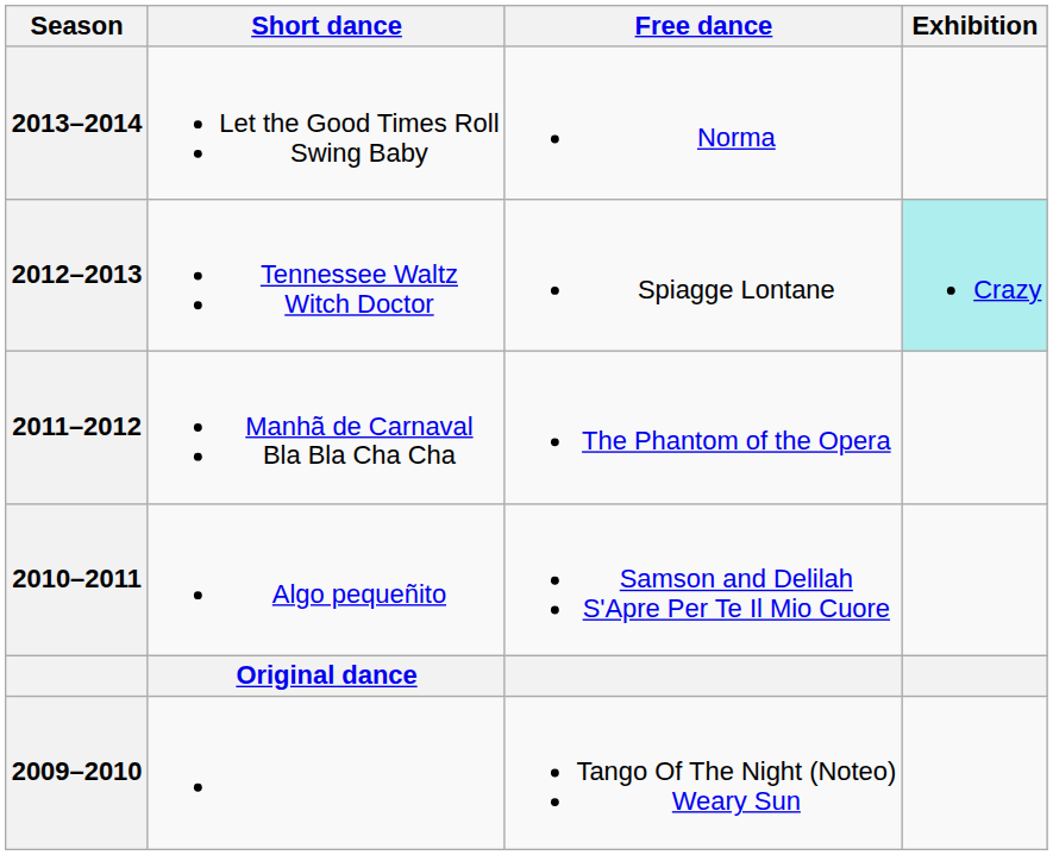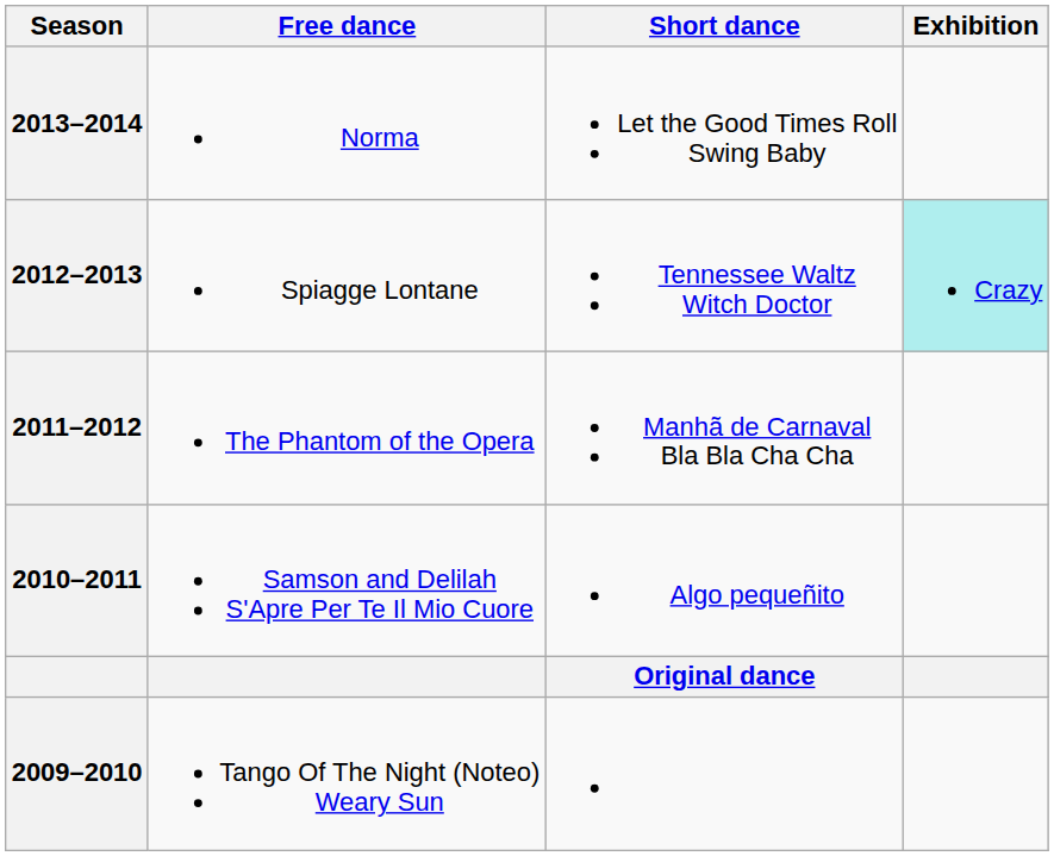columns swapped: Short dance <-> Free dance
